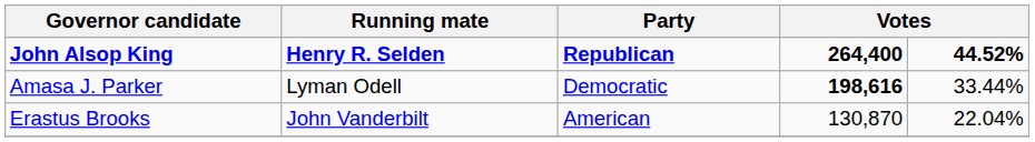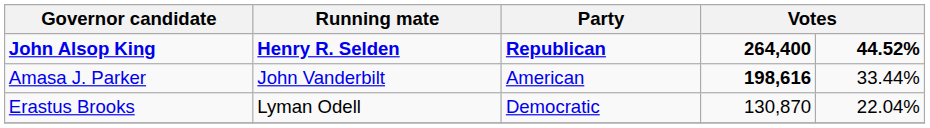Amasa J. Parker | Running mate: Lyman Odell -> John Vanderbilt
Amasa J. Parker | Party: Democratic -> American
Erastus Brooks | Running mate: John Vanderbilt -> Lyman Odell
Erastus Brooks | Party: American -> Democratic
